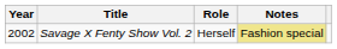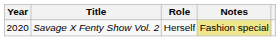Savage X Fenty Show Vol. 2 | Year: 2002 -> 2020
